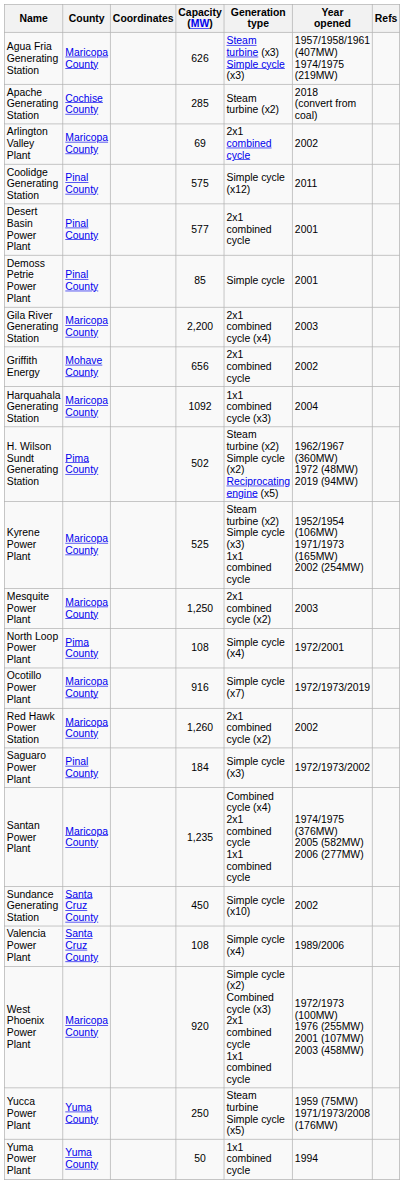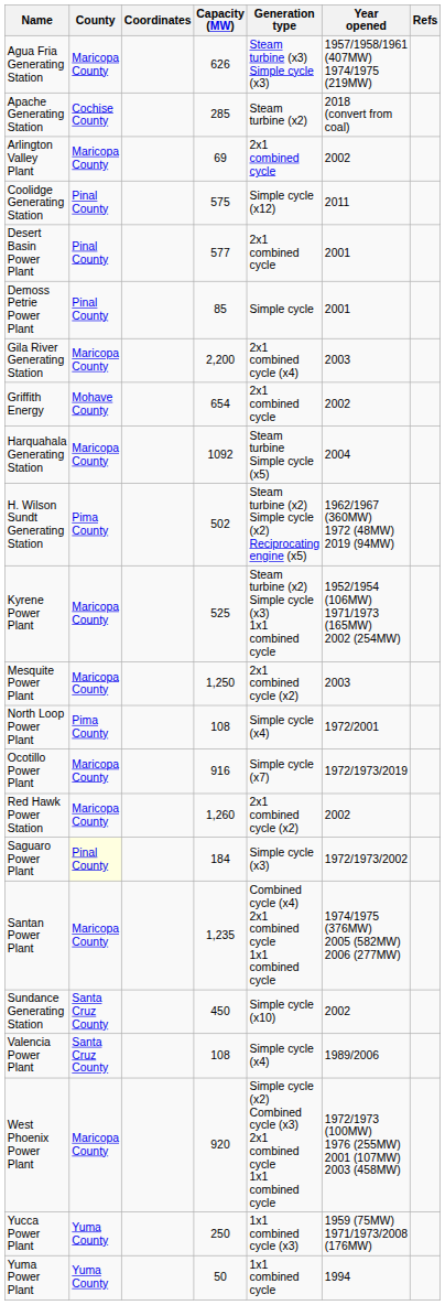Griffith Energy | Capacity (MW): 656 -> 654
Harquahala Generating Station | Generation type: 1x1 combined cycle (x3) -> Steam turbine Simple cycle (x5)
Saguaro Power Plant | County: no background -> lightyellow background
Yucca Power Plant | Generation type: Steam turbine Simple cycle (x5) -> 1x1 combined cycle (x3)
